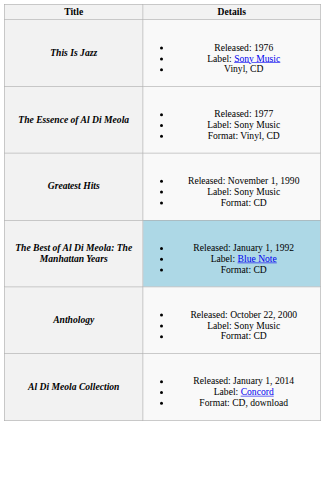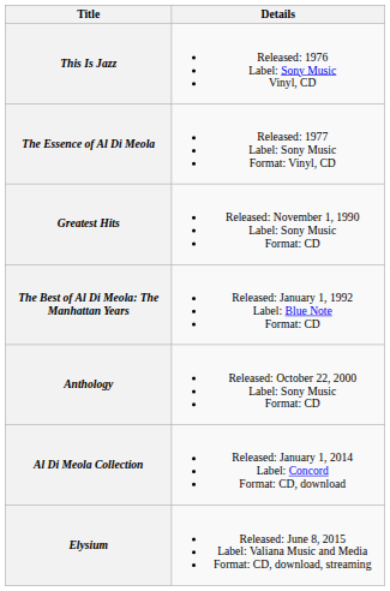The Best of Al Di Meola: The Manhattan Years | Details: lightblue background -> no background
+ row: Elysium | Released: June 8, 2015 Label: Valiana Music and Media Format: CD, download, streaming
